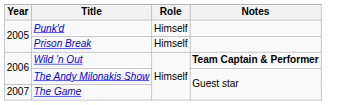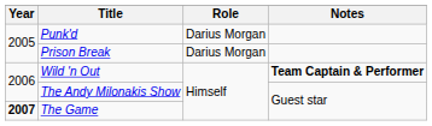Punk'd | Role: Himself -> Darius Morgan
Prison Break | Role: Himself -> Darius Morgan
The Game | Year: normal -> bold
